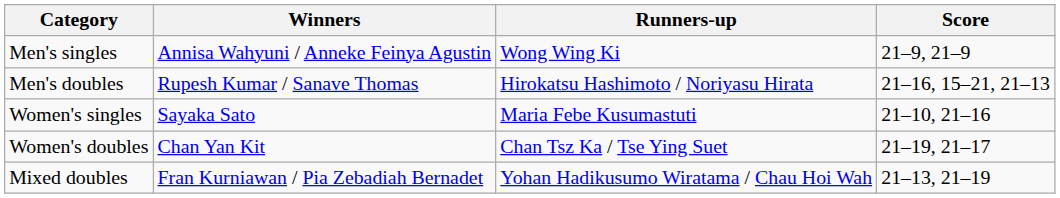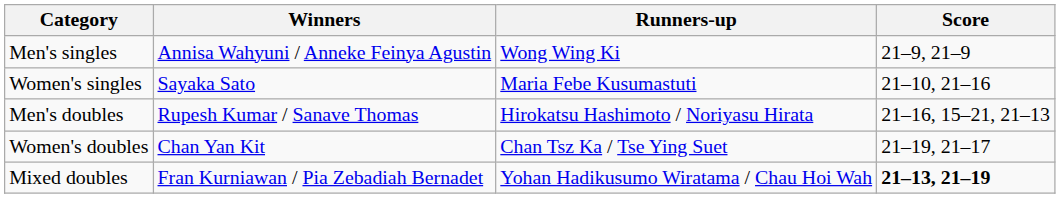rows swapped: Women's singles <-> Men's doubles
Mixed doubles | Score: normal -> bold
